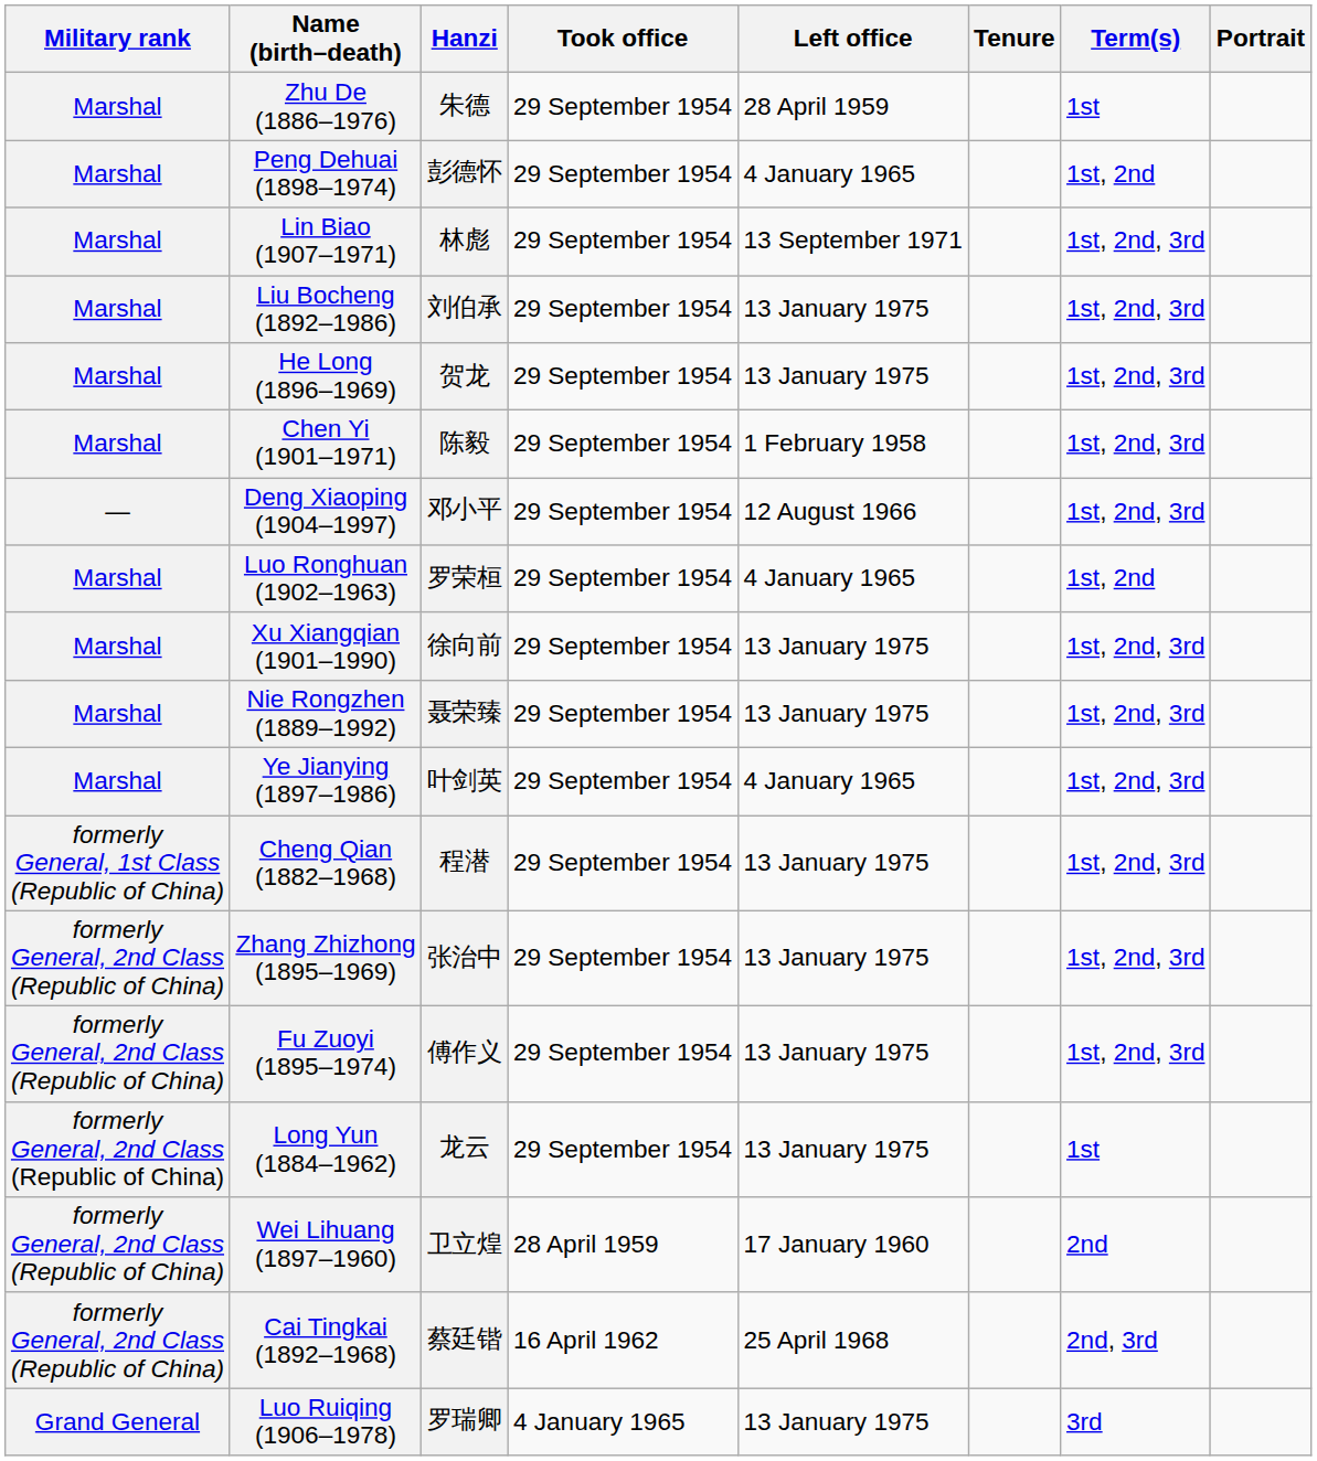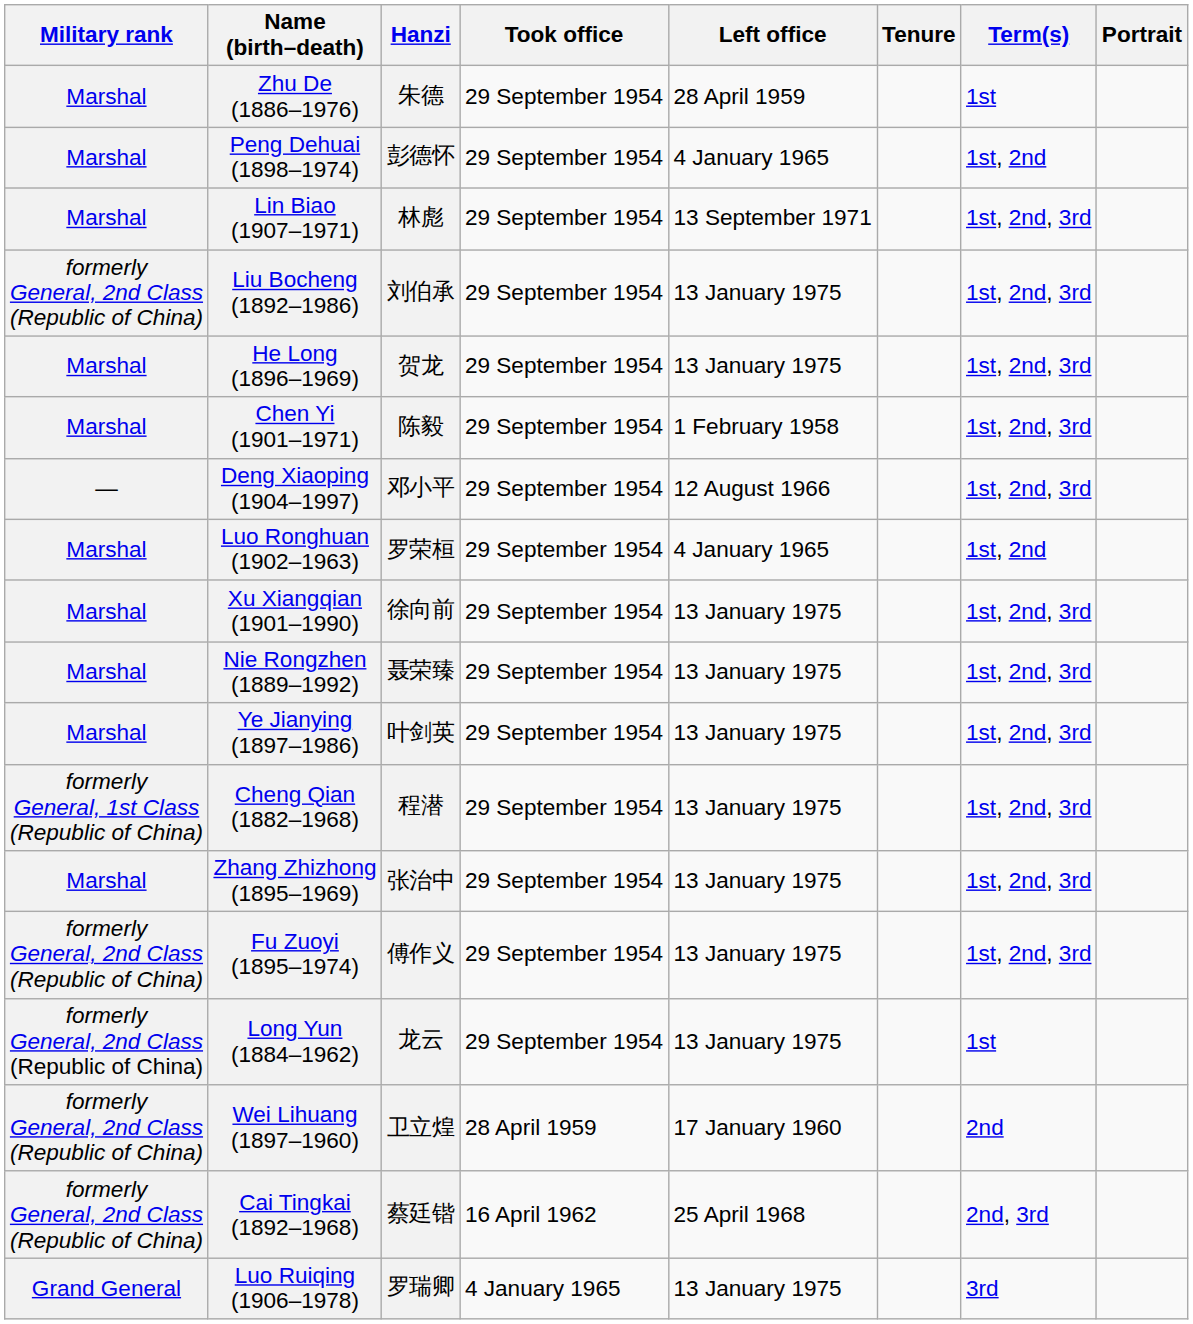Liu Bocheng (1892–1986) | Military rank: Marshal -> formerly General, 2nd Class (Republic of China)
Ye Jianying (1897–1986) | Left office: 4 January 1965 -> 13 January 1975
Zhang Zhizhong (1895–1969) | Military rank: formerly General, 2nd Class (Republic of China) -> Marshal
